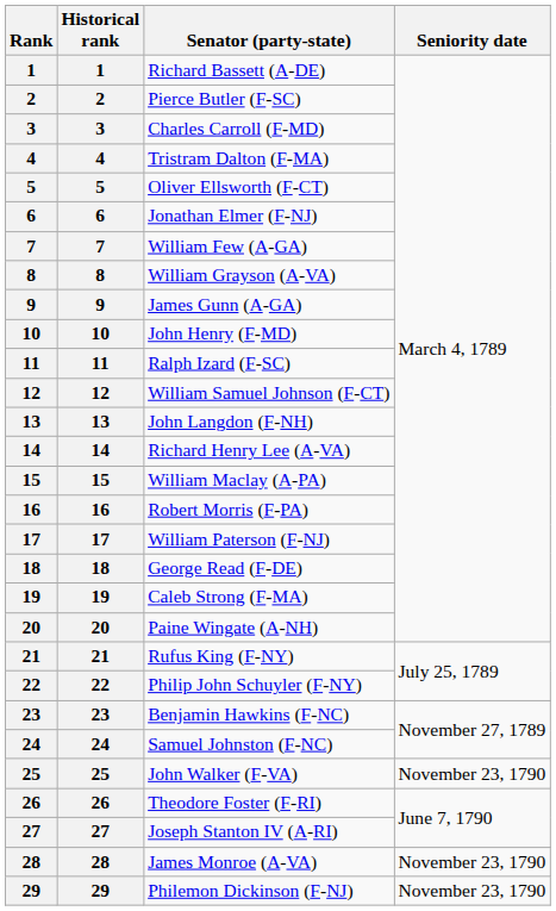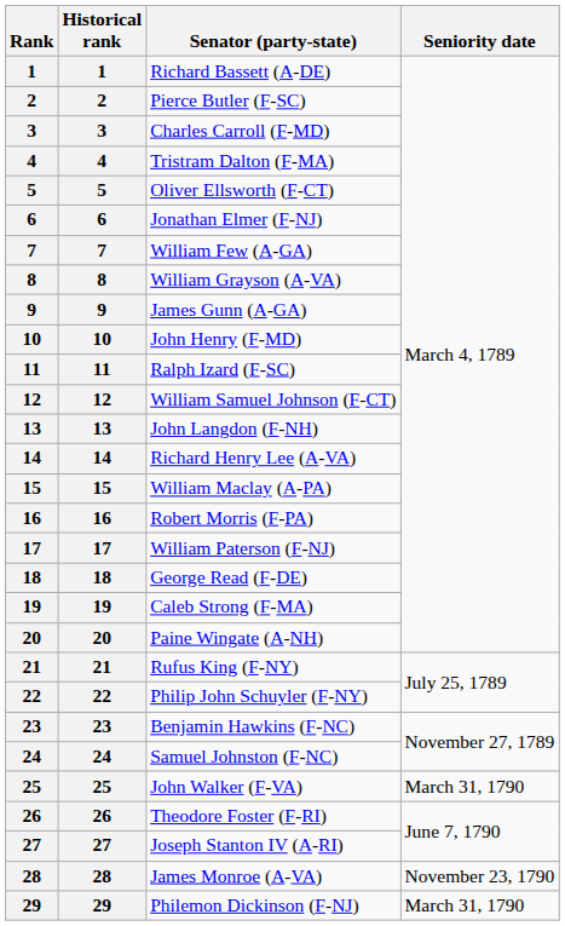John Walker (F-VA) | Seniority date: November 23, 1790 -> March 31, 1790
Philemon Dickinson (F-NJ) | Seniority date: November 23, 1790 -> March 31, 1790
